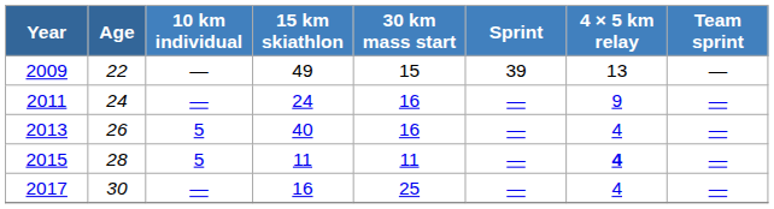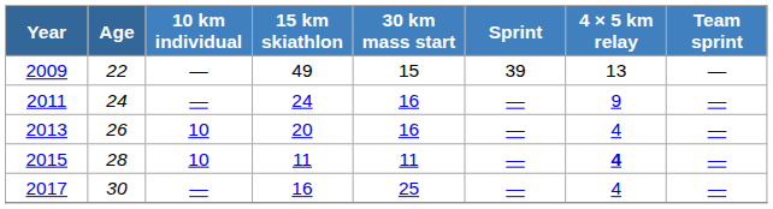2013 | 10 km individual: 5 -> 10
2013 | 15 km skiathlon: 40 -> 20
2015 | 10 km individual: 5 -> 10
